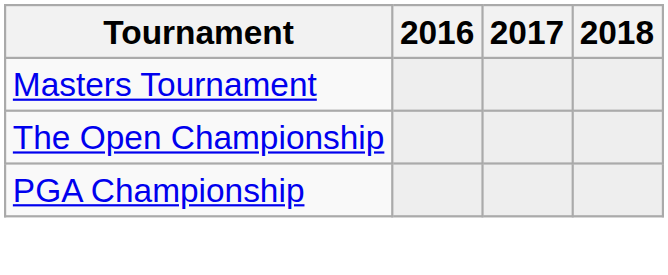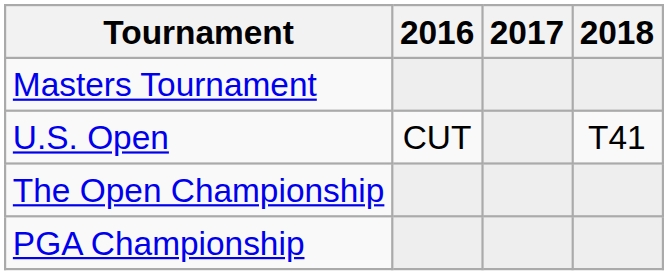+ row: U.S. Open | CUT | T41
